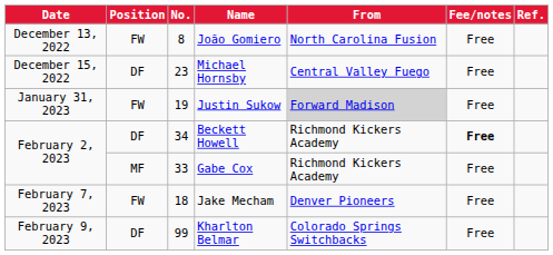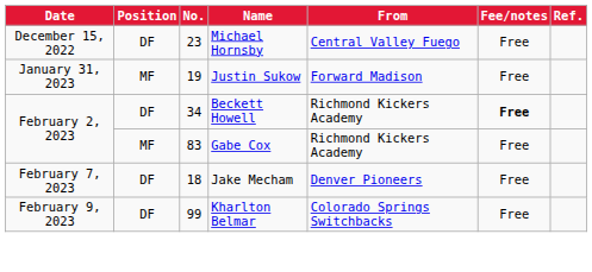- row: December 13, 2022 | FW | 8 | João Gomiero | North Carolina Fusion | Free
Justin Sukow | Position: FW -> MF
Justin Sukow | From: lightgrey background -> no background
Gabe Cox | No.: 33 -> 83
Jake Mecham | Position: FW -> DF
